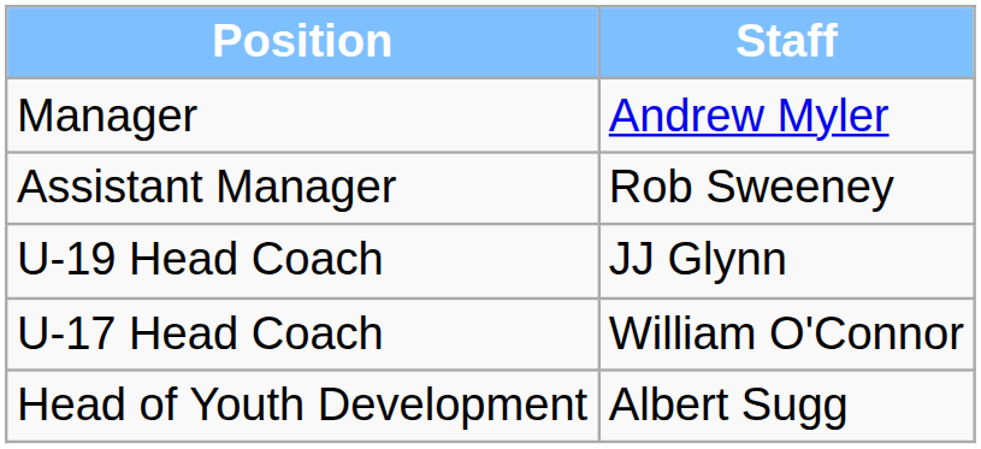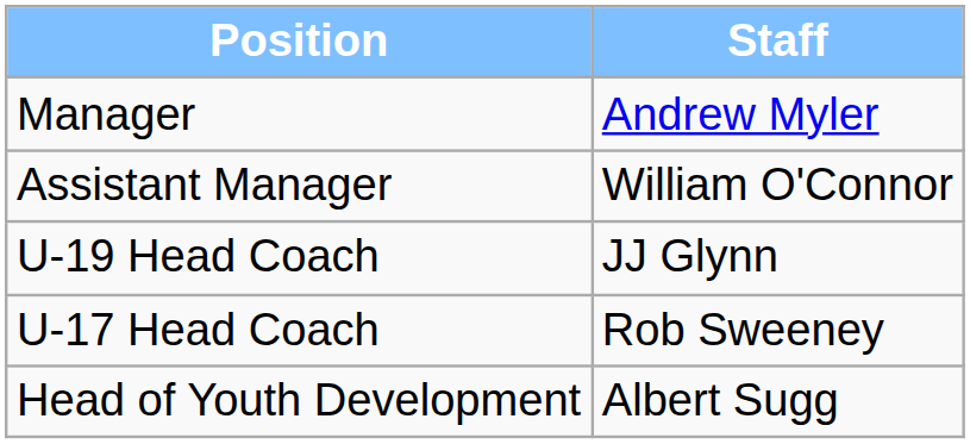Assistant Manager | Staff: Rob Sweeney -> William O'Connor
U-17 Head Coach | Staff: William O'Connor -> Rob Sweeney
